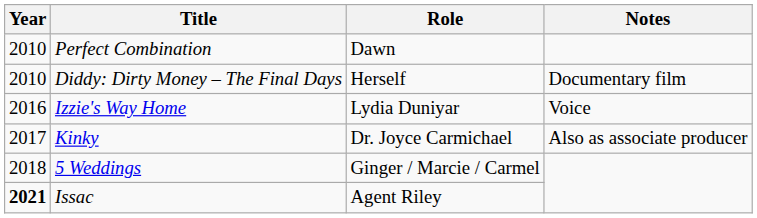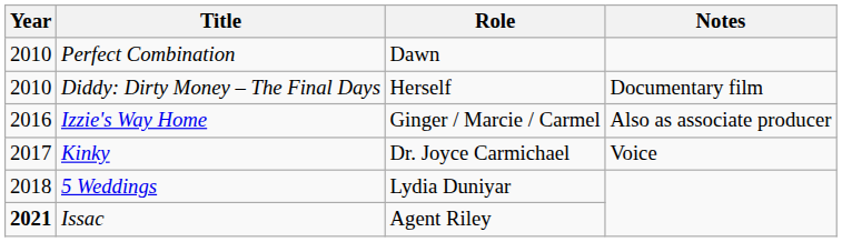Izzie's Way Home | Role: Lydia Duniyar -> Ginger / Marcie / Carmel
Izzie's Way Home | Notes: Voice -> Also as associate producer
Kinky | Notes: Also as associate producer -> Voice
5 Weddings | Role: Ginger / Marcie / Carmel -> Lydia Duniyar
